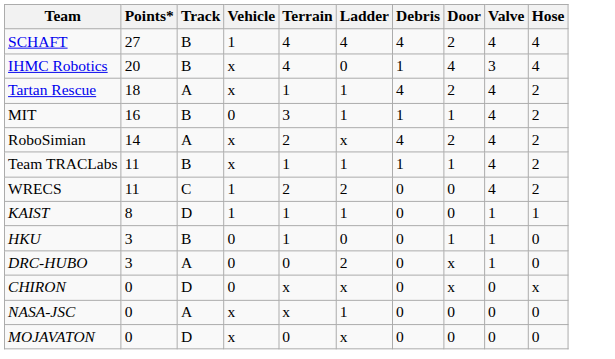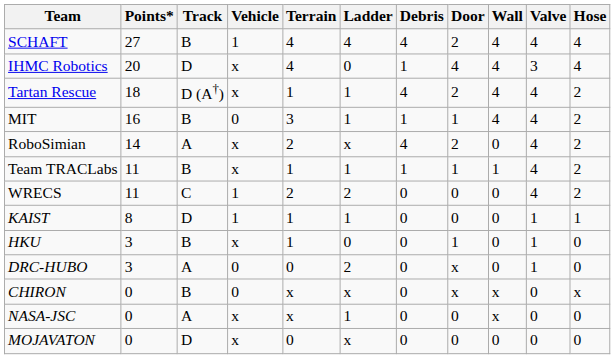+ column: Wall | 4 | 4 | 4 | 4 | 0 | 1 | 0 | 0 | 0 | 0 | x | x | 0
IHMC Robotics | Track: B -> D
Tartan Rescue | Track: A -> D (A†)
HKU | Vehicle: 0 -> x
CHIRON | Track: D -> B
